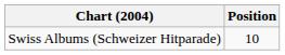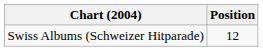Swiss Albums (Schweizer Hitparade) | Position: 10 -> 12
